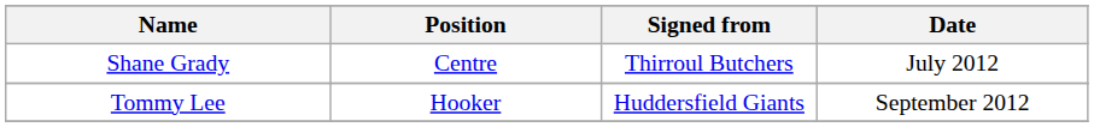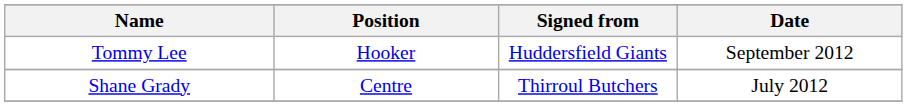rows swapped: Shane Grady <-> Tommy Lee
